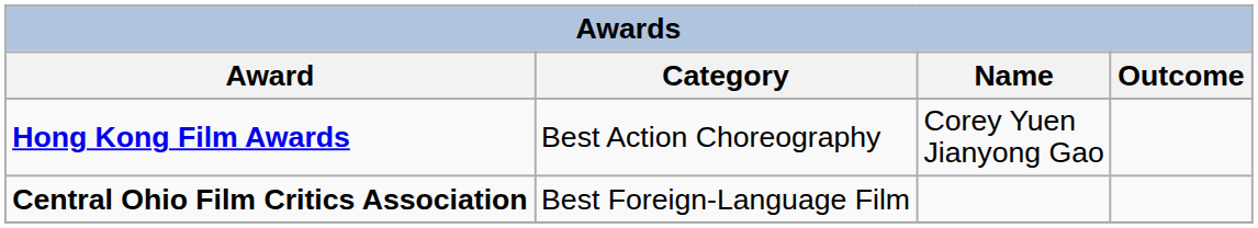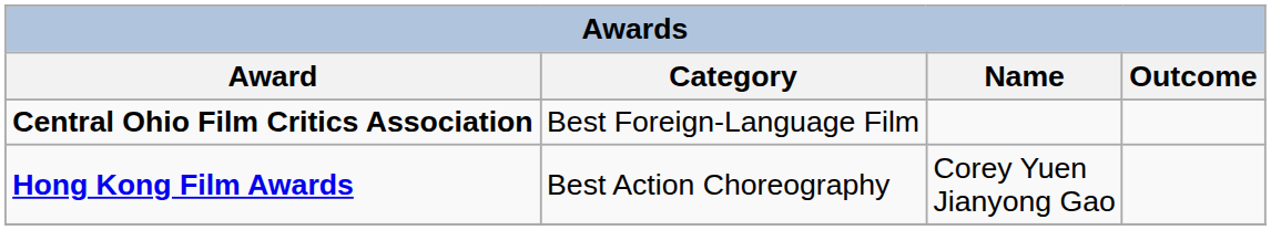rows swapped: Central Ohio Film Critics Association <-> Hong Kong Film Awards
